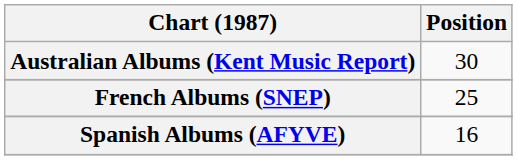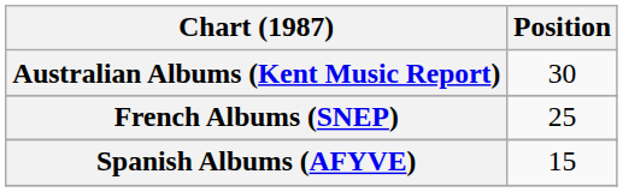Spanish Albums (AFYVE) | Position: 16 -> 15
